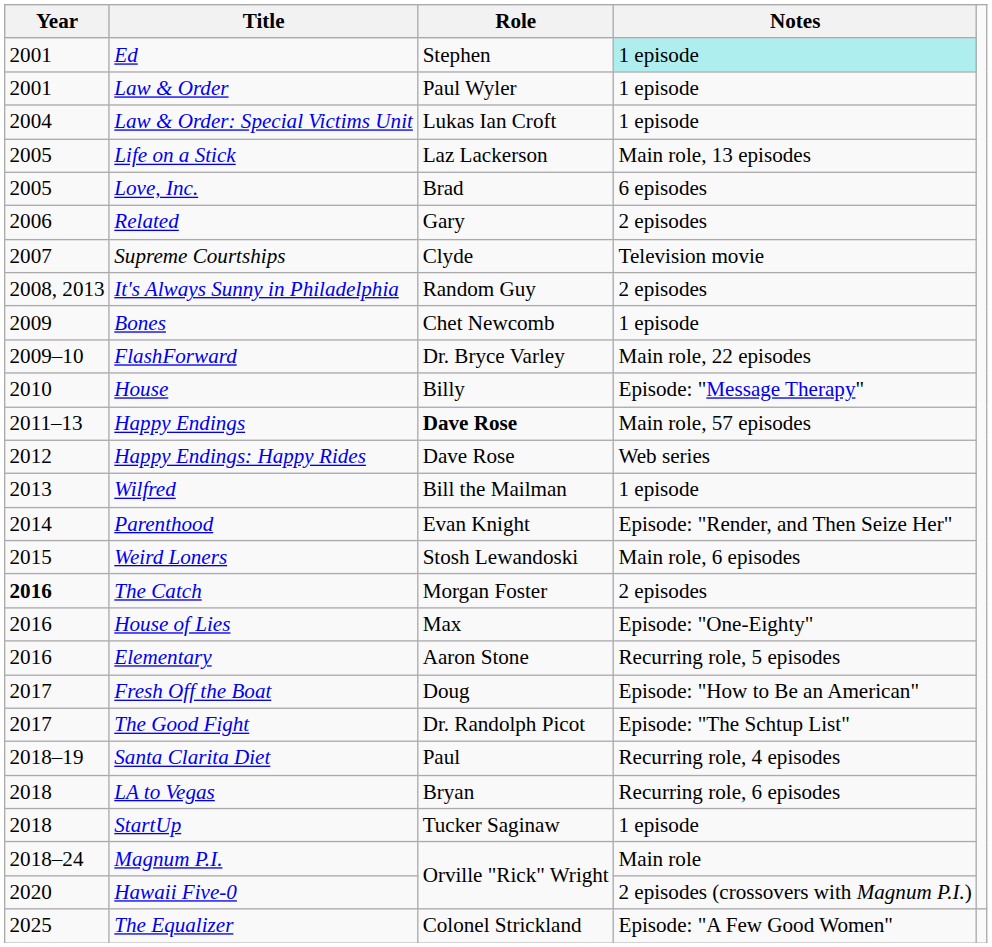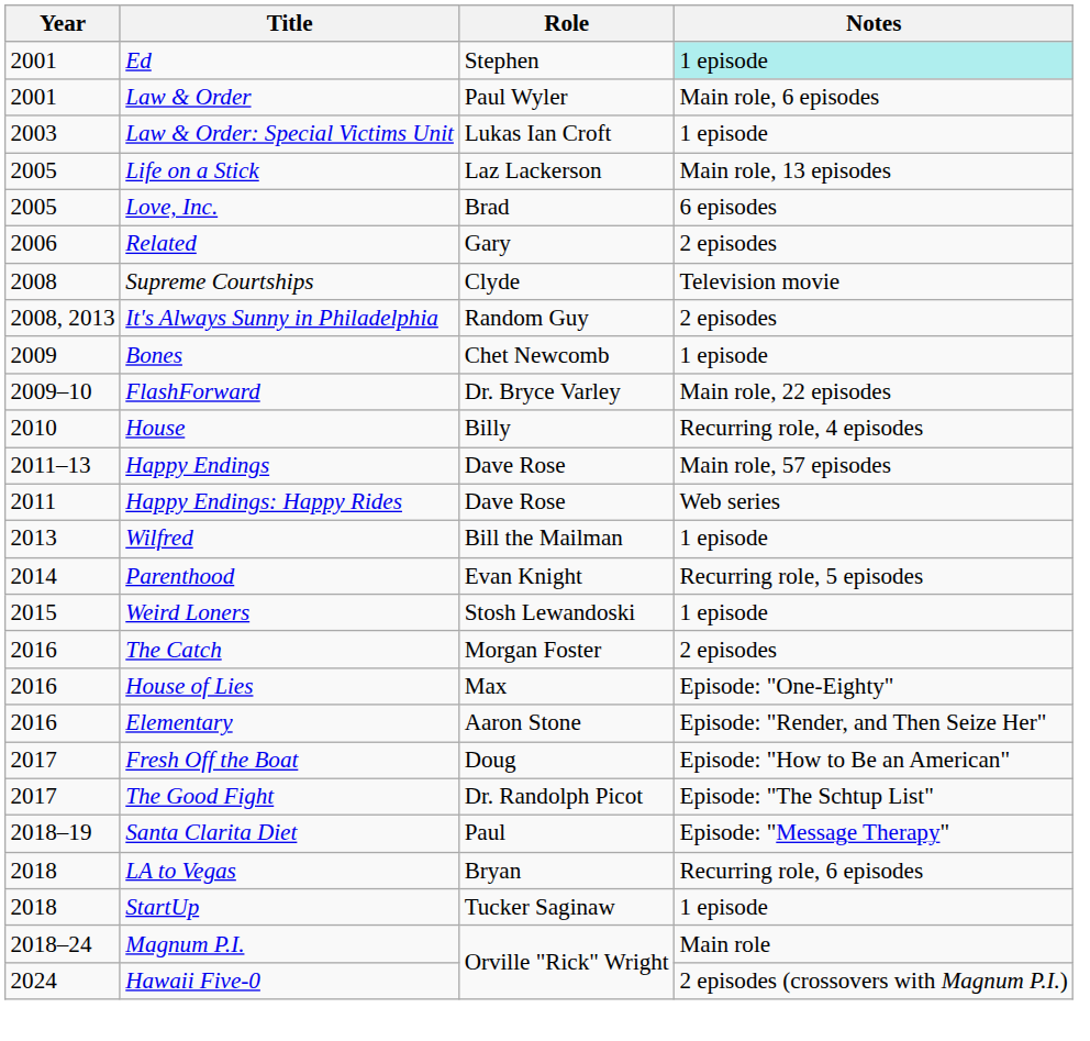Law & Order | Notes: 1 episode -> Main role, 6 episodes
Law & Order: Special Victims Unit | Year: 2004 -> 2003
Supreme Courtships | Year: 2007 -> 2008
House | Notes: Episode: "Message Therapy" -> Recurring role, 4 episodes
Happy Endings | Role: bold -> normal
Happy Endings: Happy Rides | Year: 2012 -> 2011
Parenthood | Notes: Episode: "Render, and Then Seize Her" -> Recurring role, 5 episodes
Weird Loners | Notes: Main role, 6 episodes -> 1 episode
The Catch | Year: bold -> normal
Elementary | Notes: Recurring role, 5 episodes -> Episode: "Render, and Then Seize Her"
Santa Clarita Diet | Notes: Recurring role, 4 episodes -> Episode: "Message Therapy"
Hawaii Five-0 | Year: 2020 -> 2024
- row: 2025 | The Equalizer | Colonel Strickland | Episode: "A Few Good Women"
